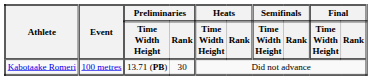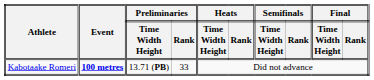Kabotaake Romeri | Event: normal -> bold
Kabotaake Romeri | Preliminaries / Rank: 30 -> 33
